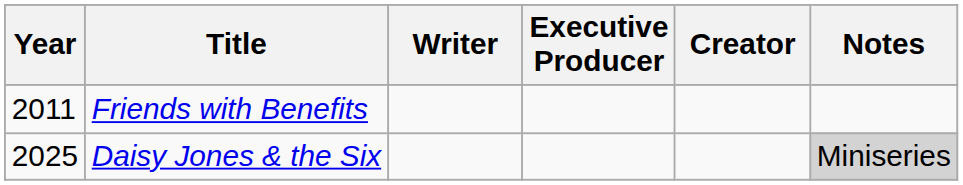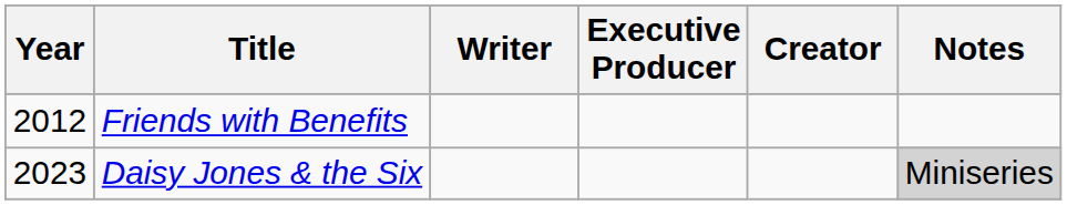Friends with Benefits | Year: 2011 -> 2012
Daisy Jones & the Six | Year: 2025 -> 2023
